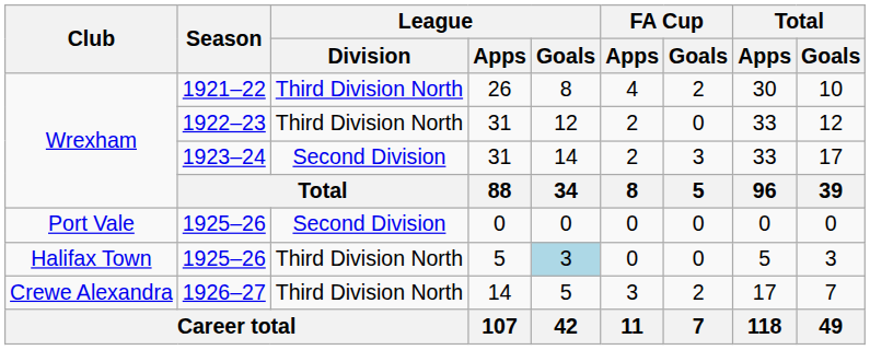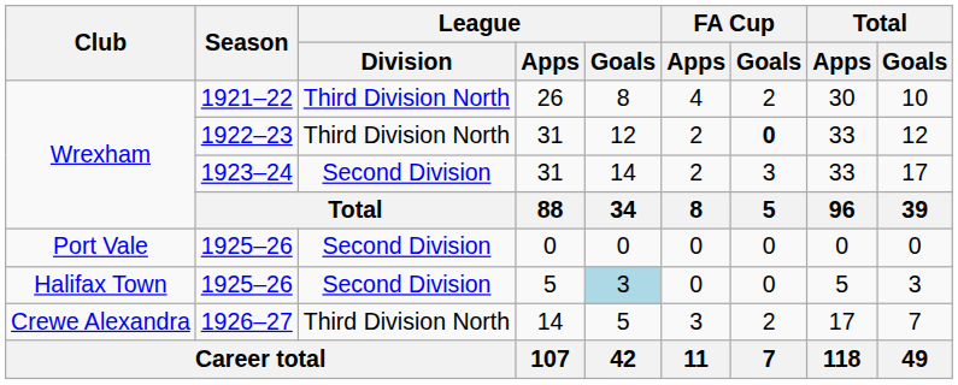1922–23 | FA Cup / Goals: normal -> bold
1925–26 / 5 | League / Division: Third Division North -> Second Division
